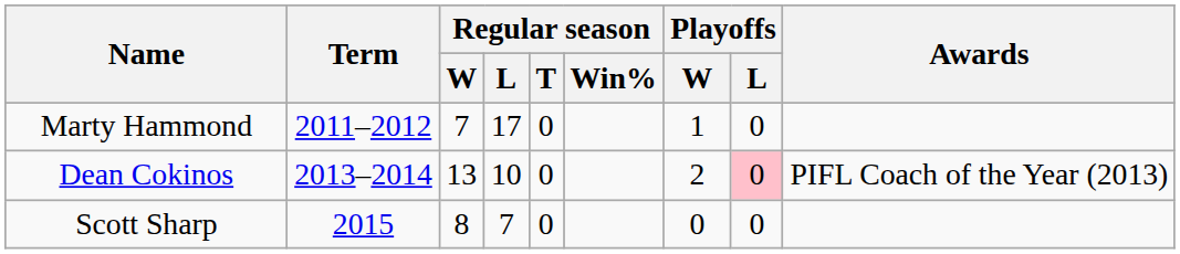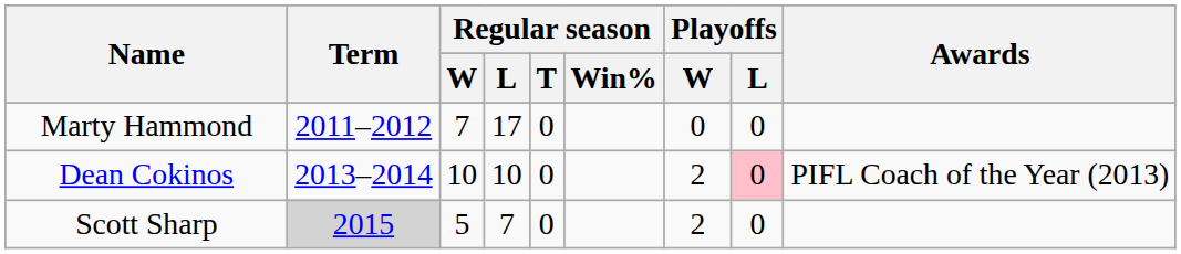Marty Hammond | Playoffs / W: 1 -> 0
Dean Cokinos | Regular season / W: 13 -> 10
Scott Sharp | Term: no background -> lightgrey background
Scott Sharp | Regular season / W: 8 -> 5
Scott Sharp | Playoffs / W: 0 -> 2
